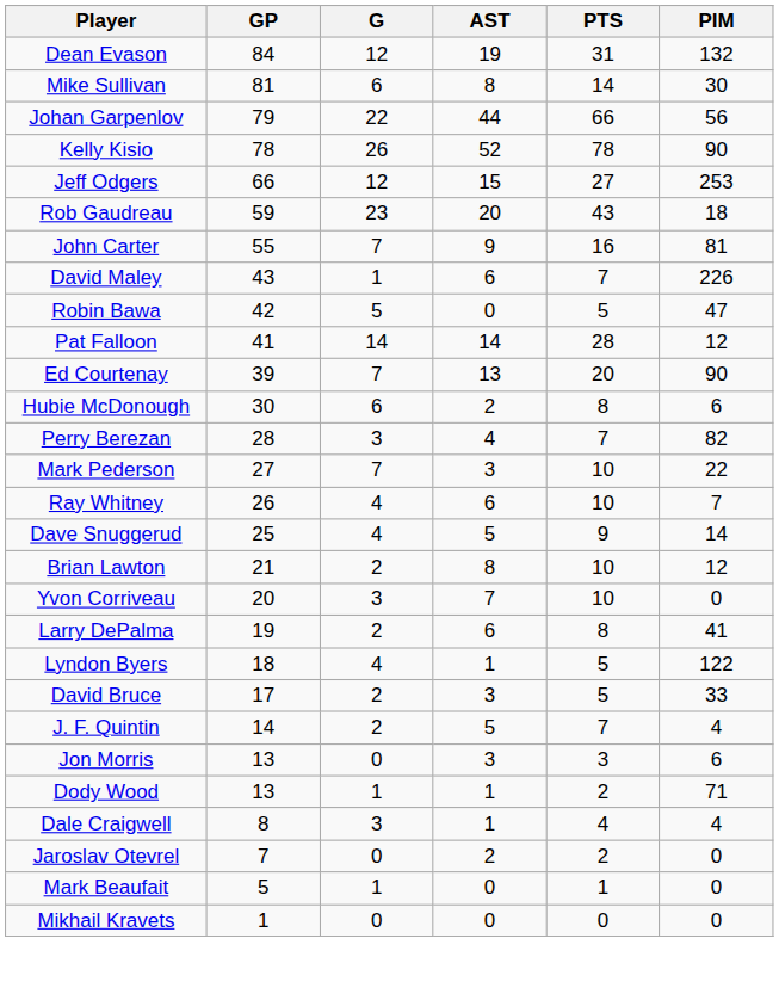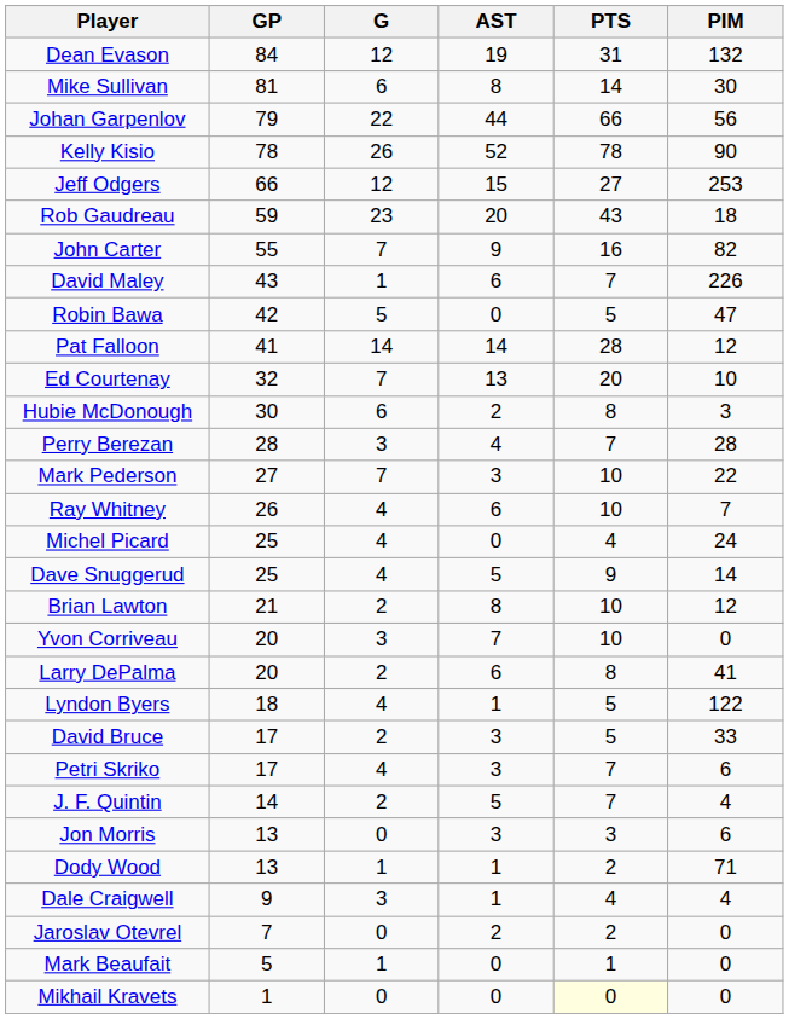John Carter | PIM: 81 -> 82
Ed Courtenay | GP: 39 -> 32
Ed Courtenay | PIM: 90 -> 10
Hubie McDonough | PIM: 6 -> 3
Perry Berezan | PIM: 82 -> 28
+ row: Michel Picard | 25 | 4 | 0 | 4 | 24
Larry DePalma | GP: 19 -> 20
+ row: Petri Skriko | 17 | 4 | 3 | 7 | 6
Dale Craigwell | GP: 8 -> 9
Mikhail Kravets | PTS: no background -> lightyellow background
